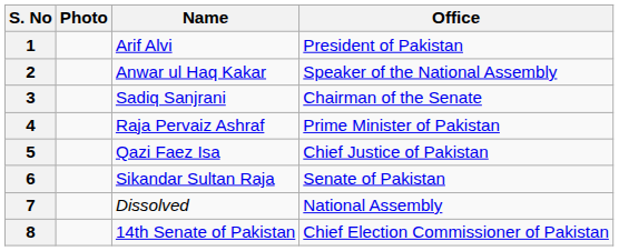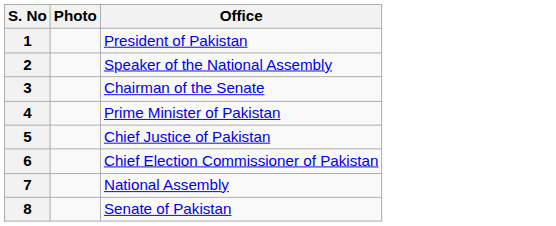- column: Name | Arif Alvi | Anwar ul Haq Kakar | Sadiq Sanjrani | Raja Pervaiz Ashraf | Qazi Faez Isa | Sikandar Sultan Raja | Dissolved | 14th Senate of Pakistan
6 | Office: Senate of Pakistan -> Chief Election Commissioner of Pakistan
8 | Office: Chief Election Commissioner of Pakistan -> Senate of Pakistan
